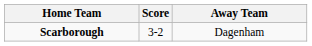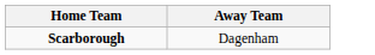- column: Score | 3-2
